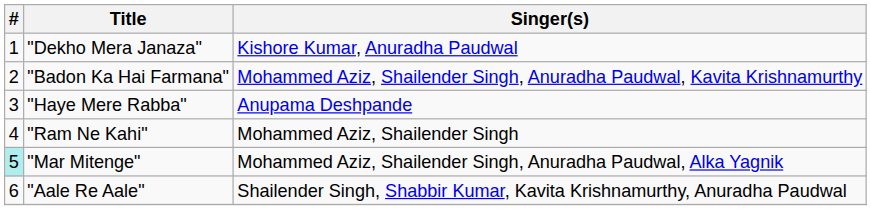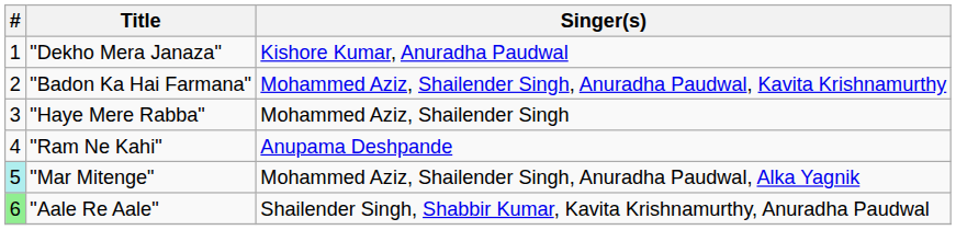"Haye Mere Rabba" | Singer(s): Anupama Deshpande -> Mohammed Aziz, Shailender Singh
"Ram Ne Kahi" | Singer(s): Mohammed Aziz, Shailender Singh -> Anupama Deshpande
"Aale Re Aale" | #: no background -> lightgreen background
